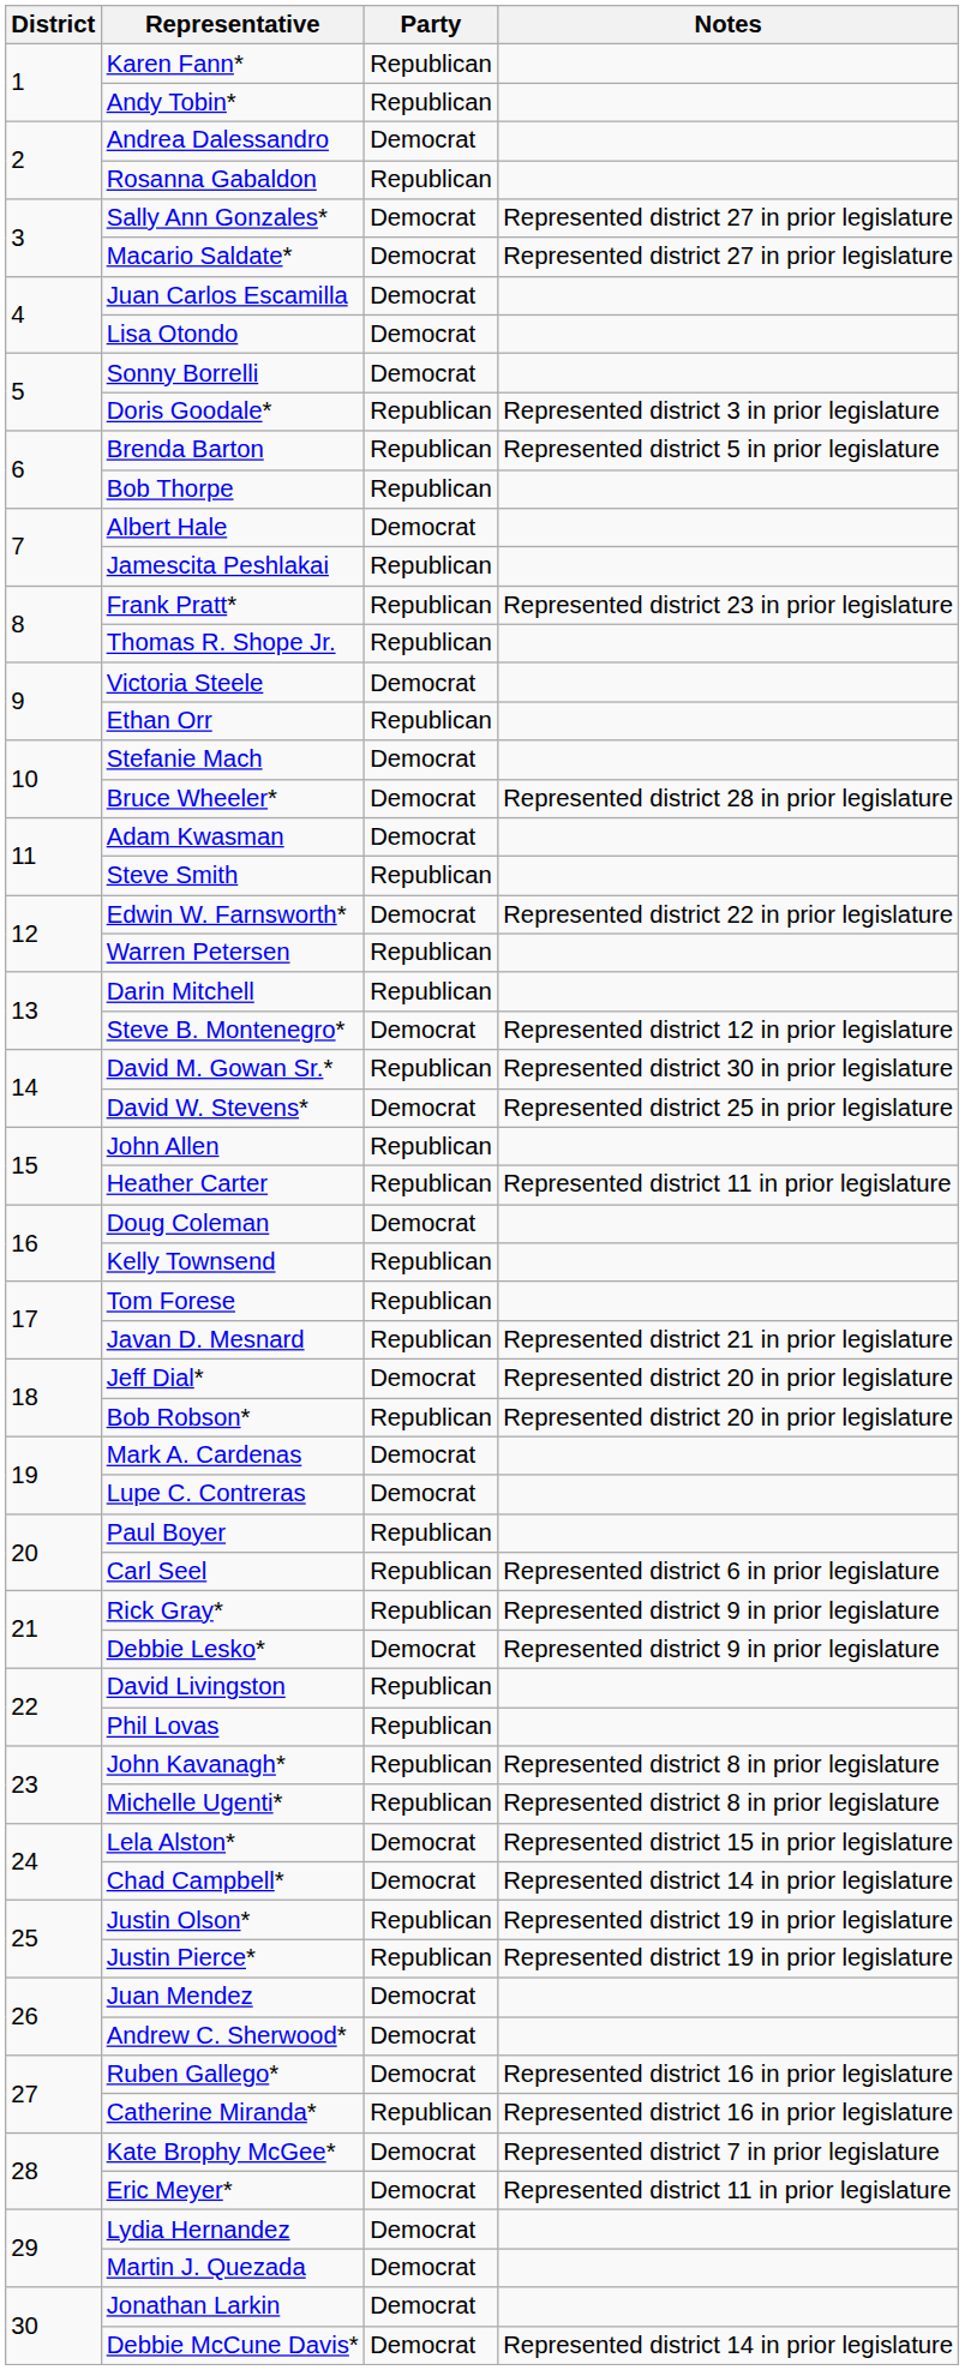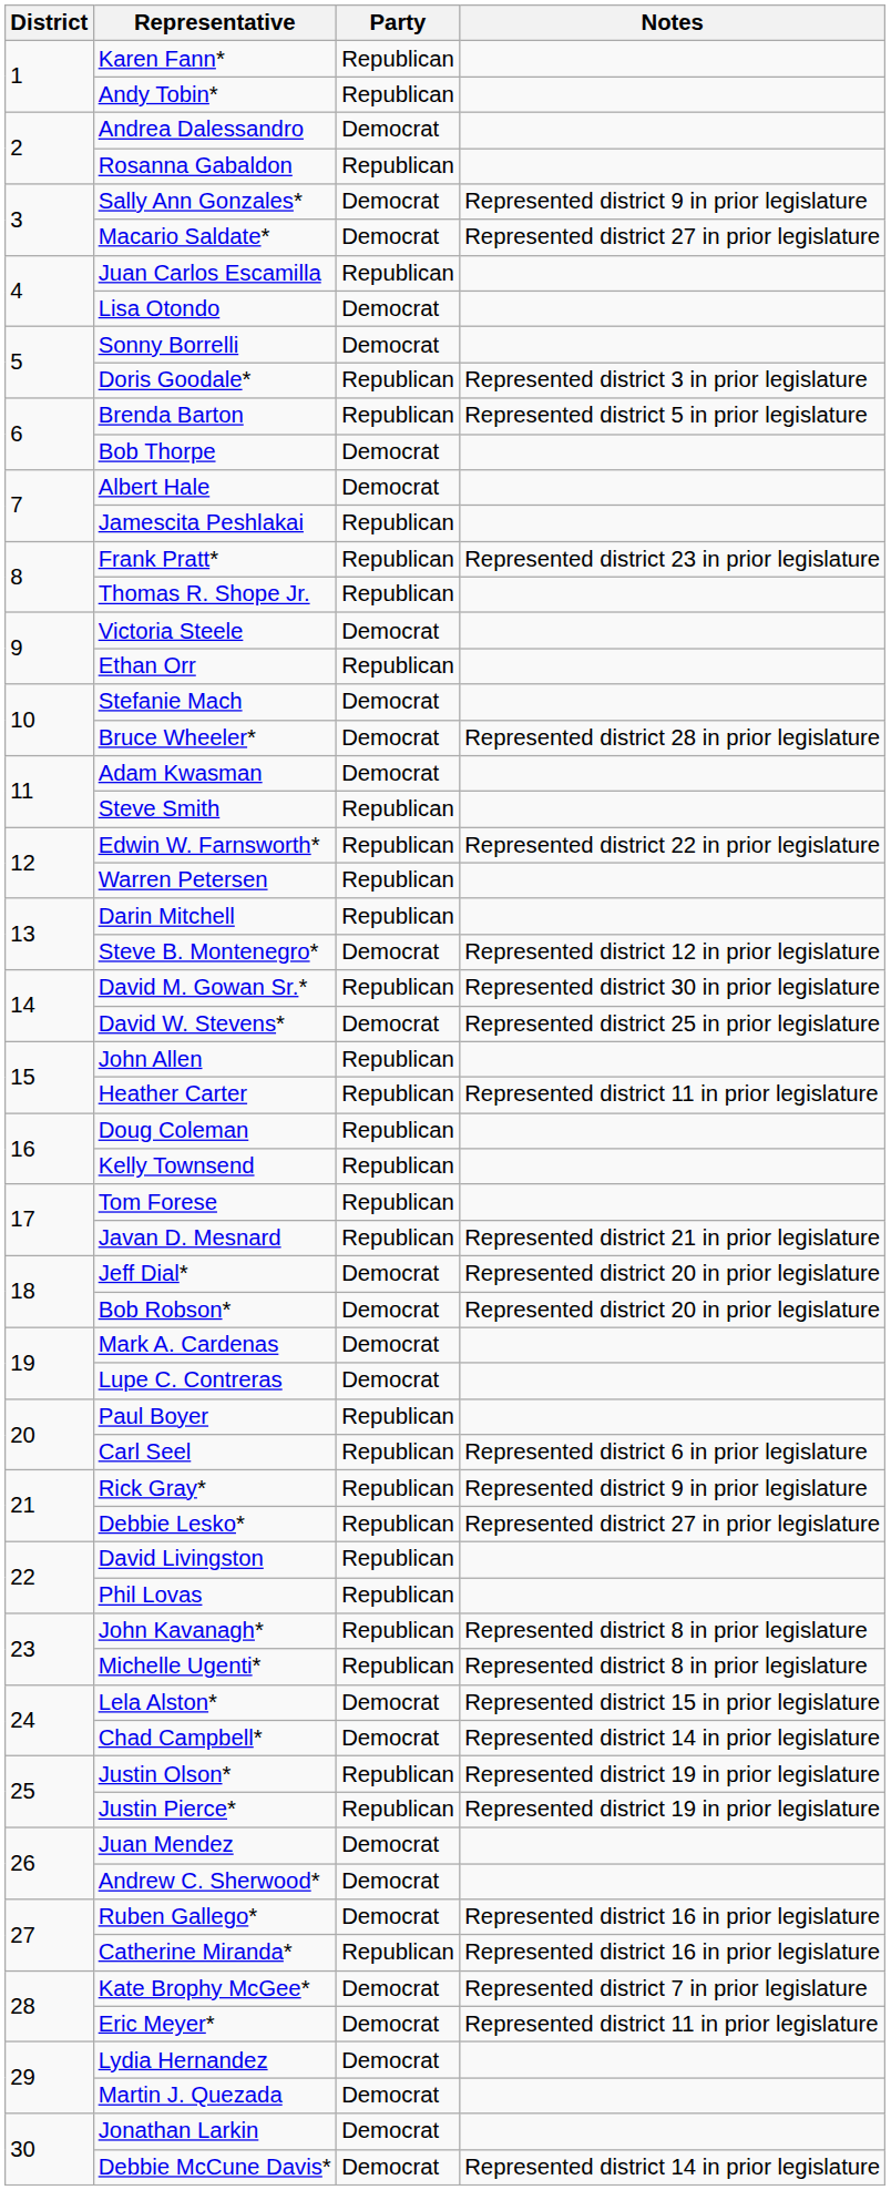Sally Ann Gonzales* | Notes: Represented district 27 in prior legislature -> Represented district 9 in prior legislature
Juan Carlos Escamilla | Party: Democrat -> Republican
Bob Thorpe | Party: Republican -> Democrat
Edwin W. Farnsworth* | Party: Democrat -> Republican
Doug Coleman | Party: Democrat -> Republican
Bob Robson* | Party: Republican -> Democrat
Debbie Lesko* | Party: Democrat -> Republican
Debbie Lesko* | Notes: Represented district 9 in prior legislature -> Represented district 27 in prior legislature
